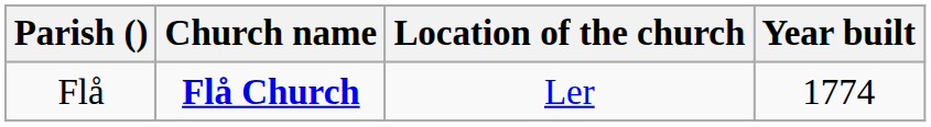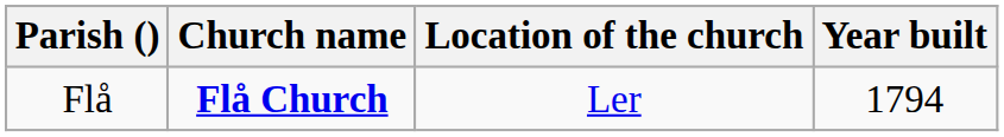Flå | Year built: 1774 -> 1794
